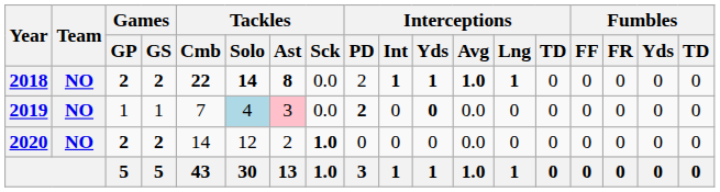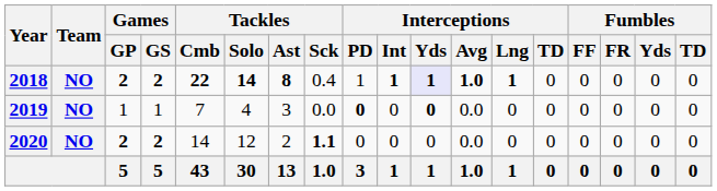2018 | Tackles / Sck: 0.0 -> 0.4
2018 | Interceptions / PD: 2 -> 1
2018 | Interceptions / Yds: no background -> lavender background
2019 | Tackles / Solo: lightblue background -> no background
2019 | Tackles / Ast: pink background -> no background
2019 | Interceptions / PD: 2 -> 0
2020 | Tackles / Sck: 1.0 -> 1.1
